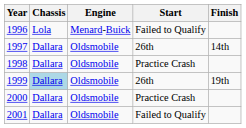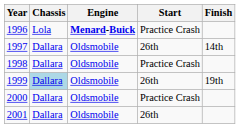1996 | Engine: normal -> bold
1996 | Start: Failed to Qualify -> Practice Crash
2001 | Start: Failed to Qualify -> 26th
